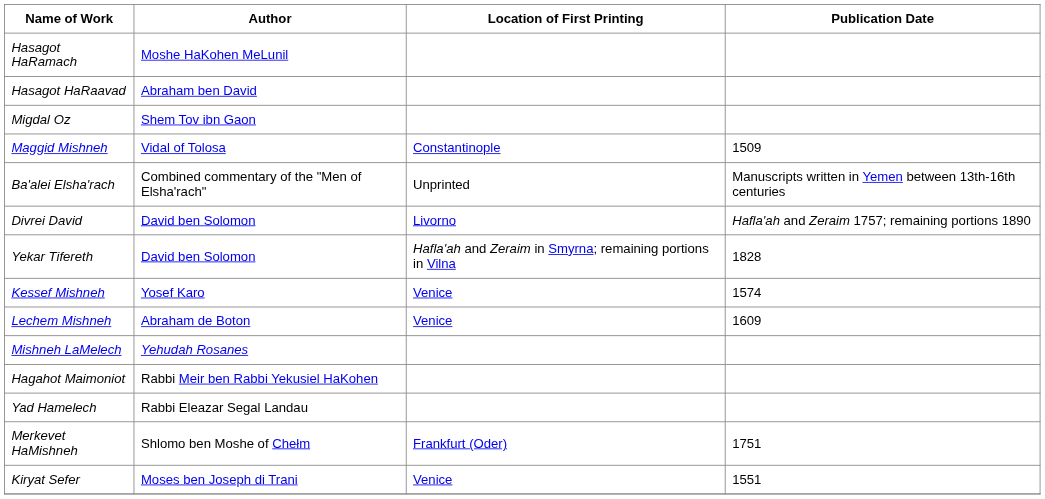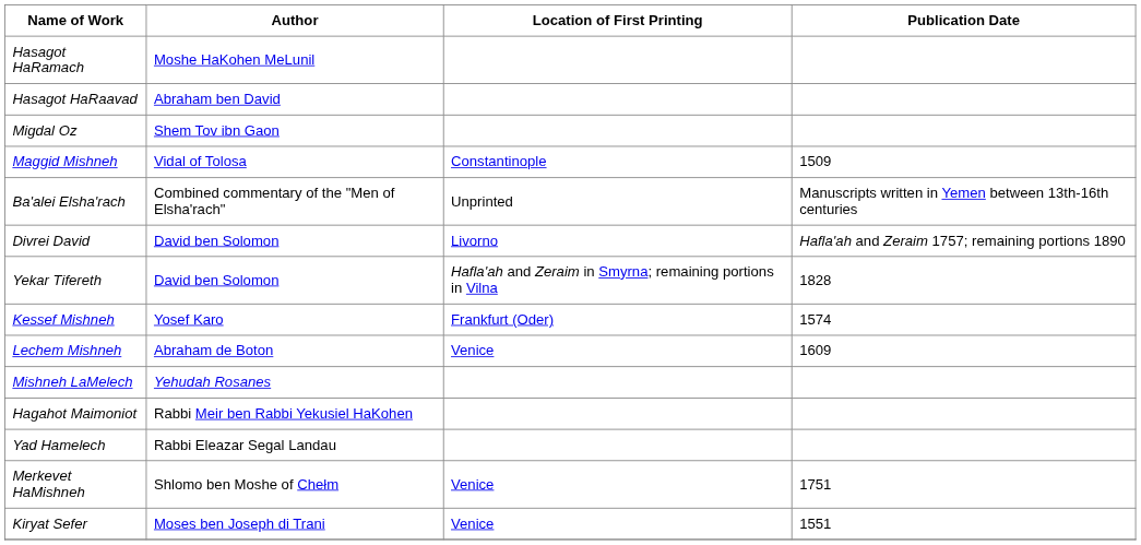Kessef Mishneh | Location of First Printing: Venice -> Frankfurt (Oder)
Merkevet HaMishneh | Location of First Printing: Frankfurt (Oder) -> Venice
